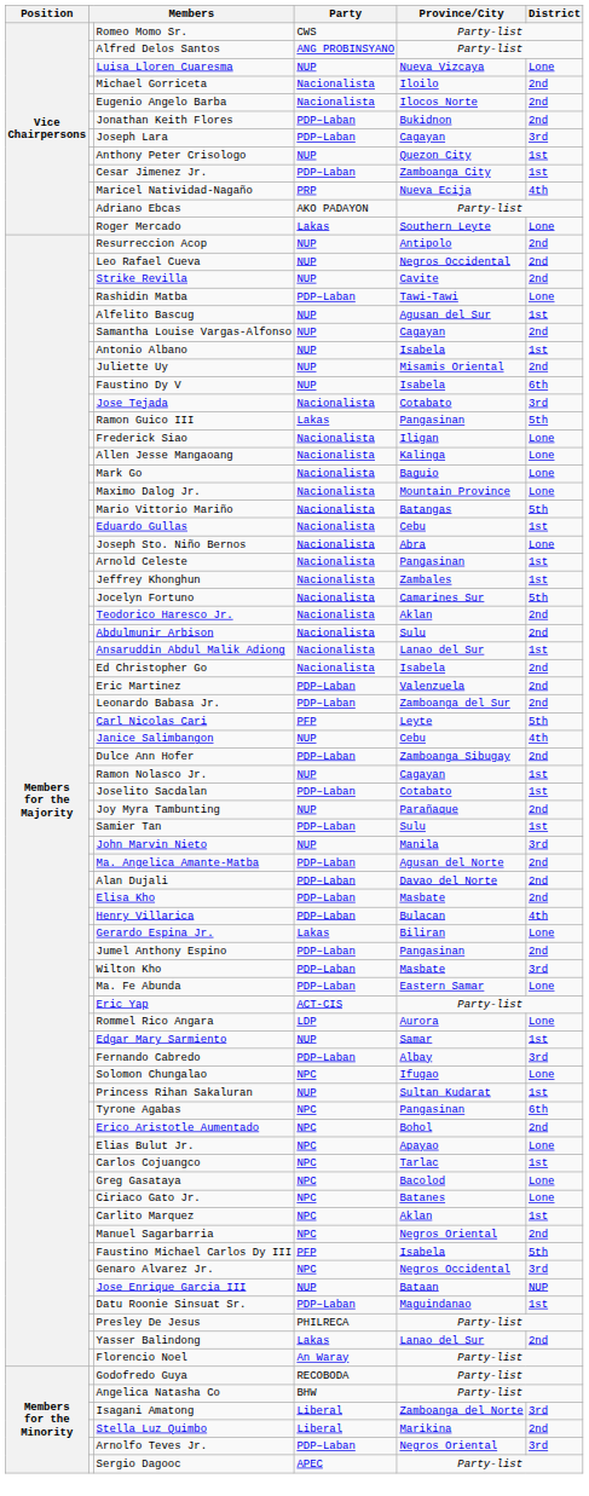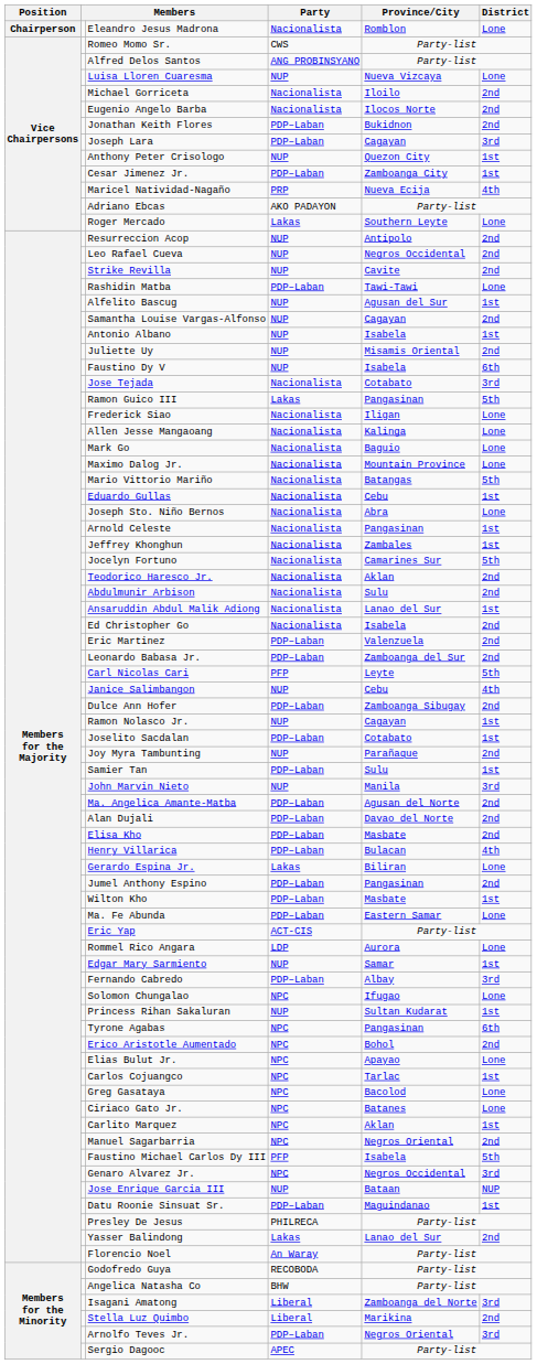+ row: Chairperson | Eleandro Jesus Madrona | Nacionalista | Romblon | Lone
Wilton Kho | District: 3rd -> 1st
